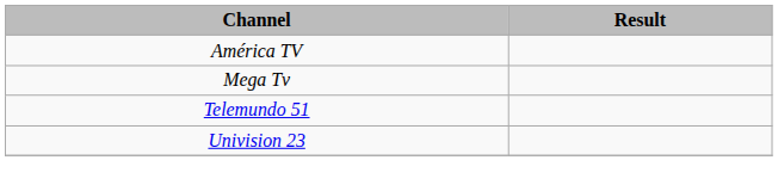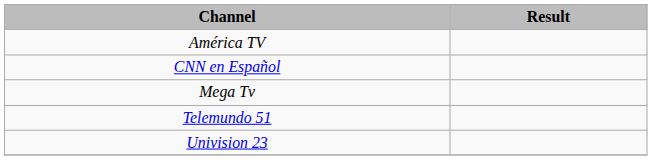+ row: CNN en Español
